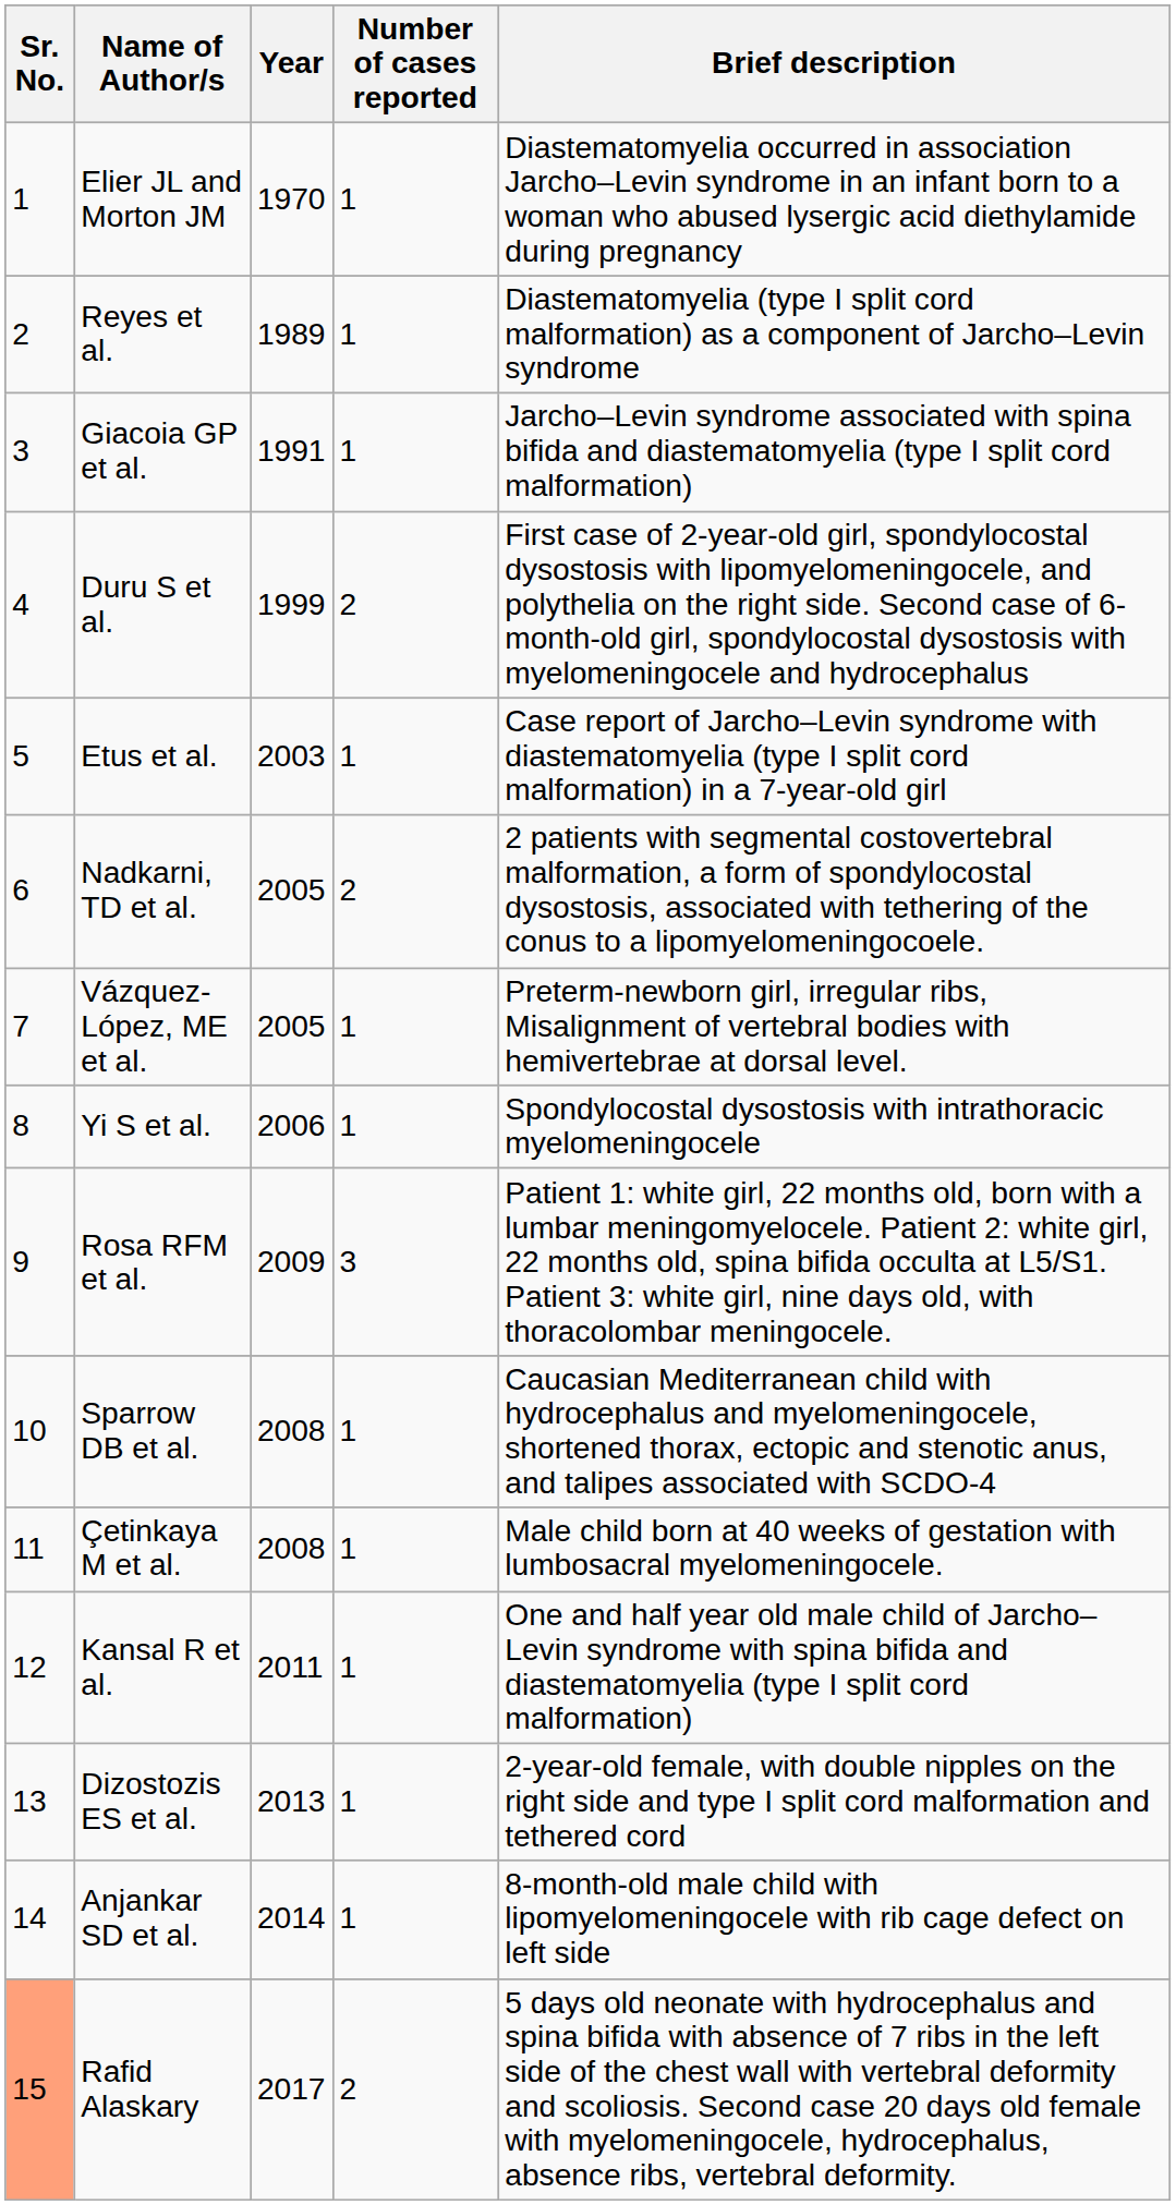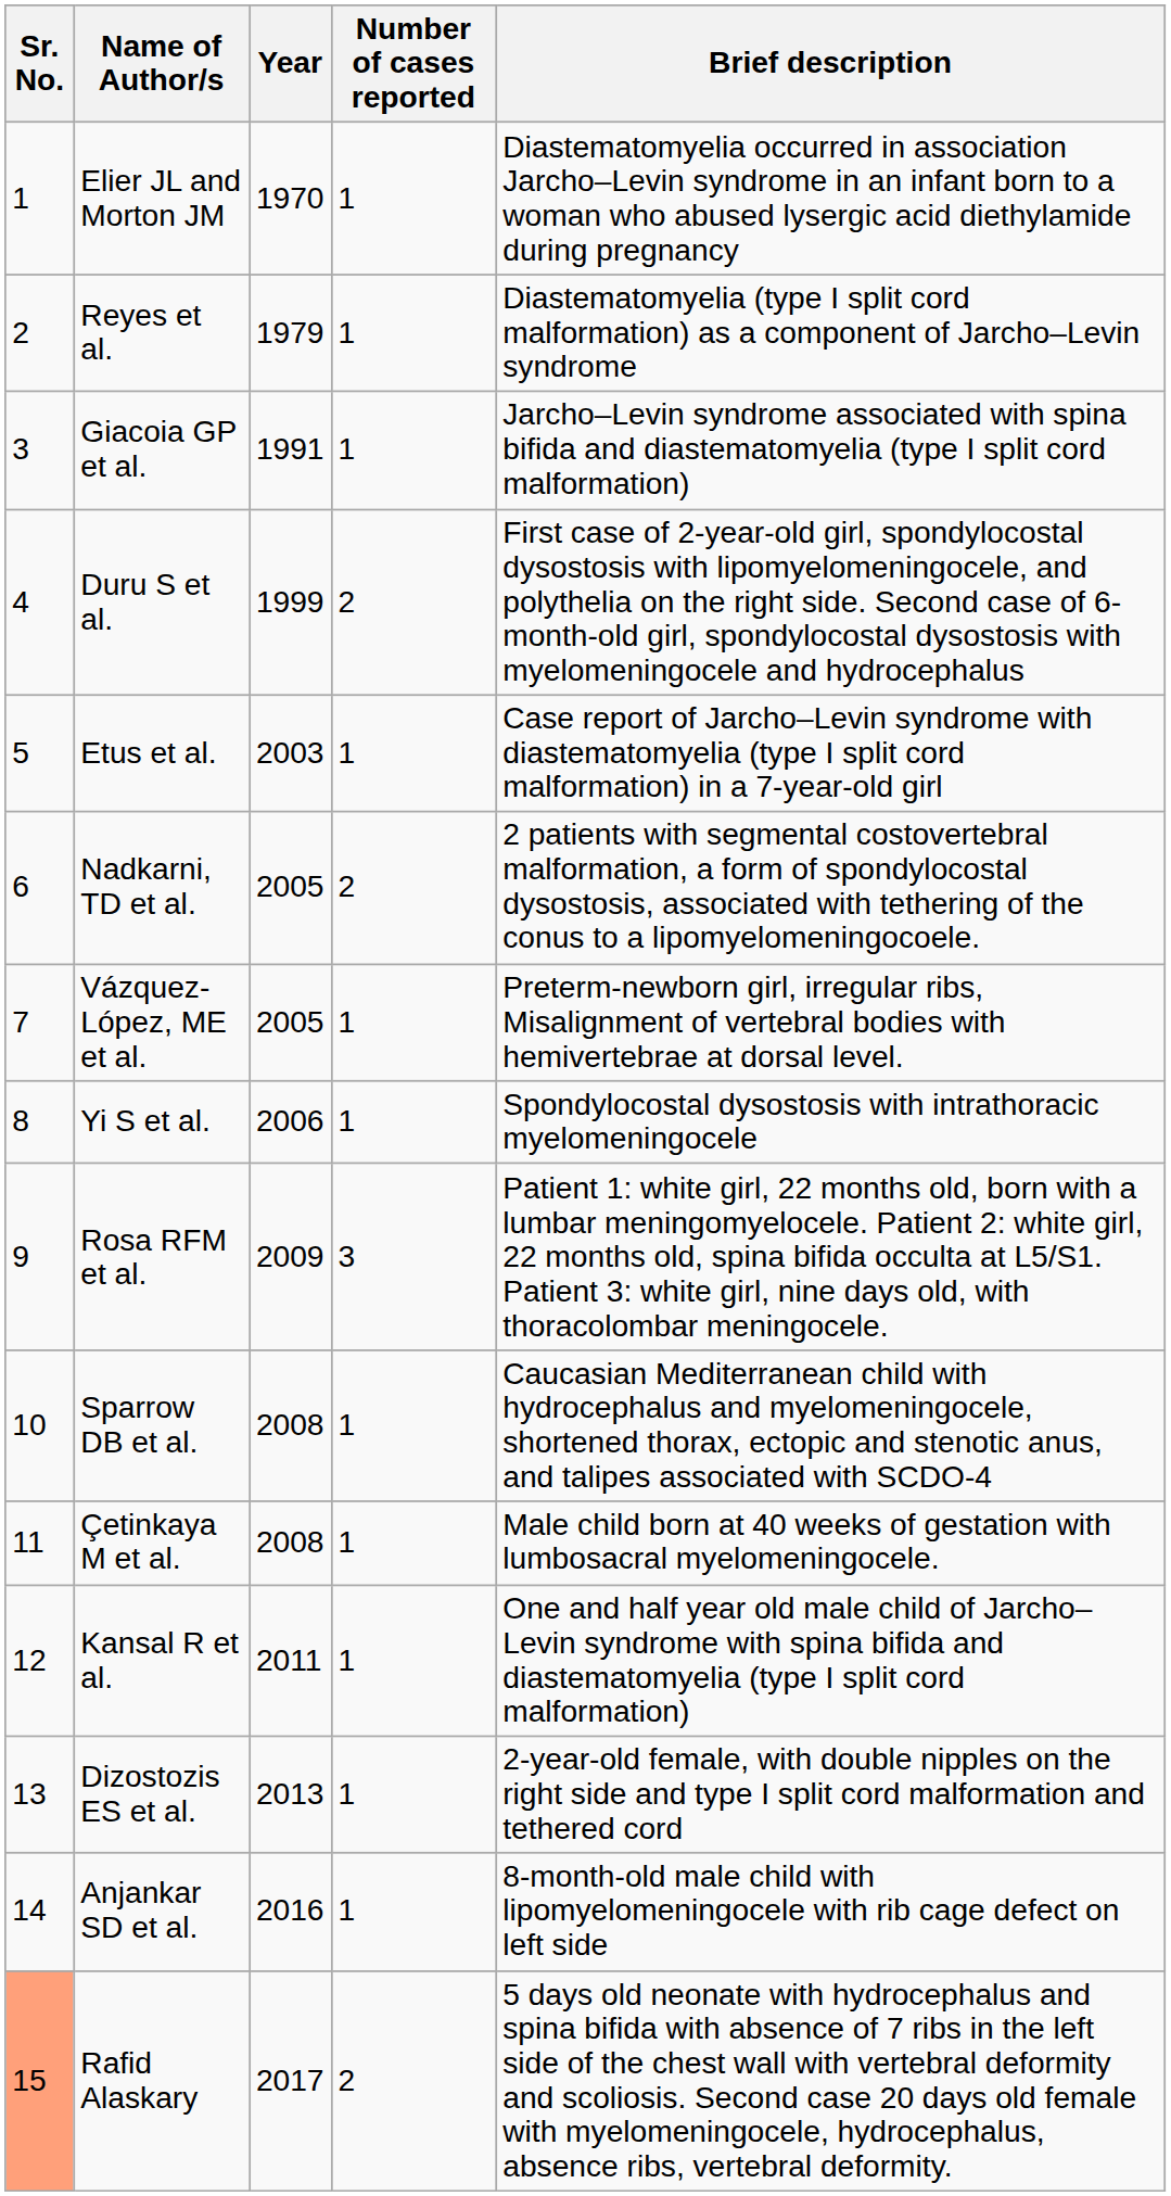Reyes et al. | Year: 1989 -> 1979
Anjankar SD et al. | Year: 2014 -> 2016
